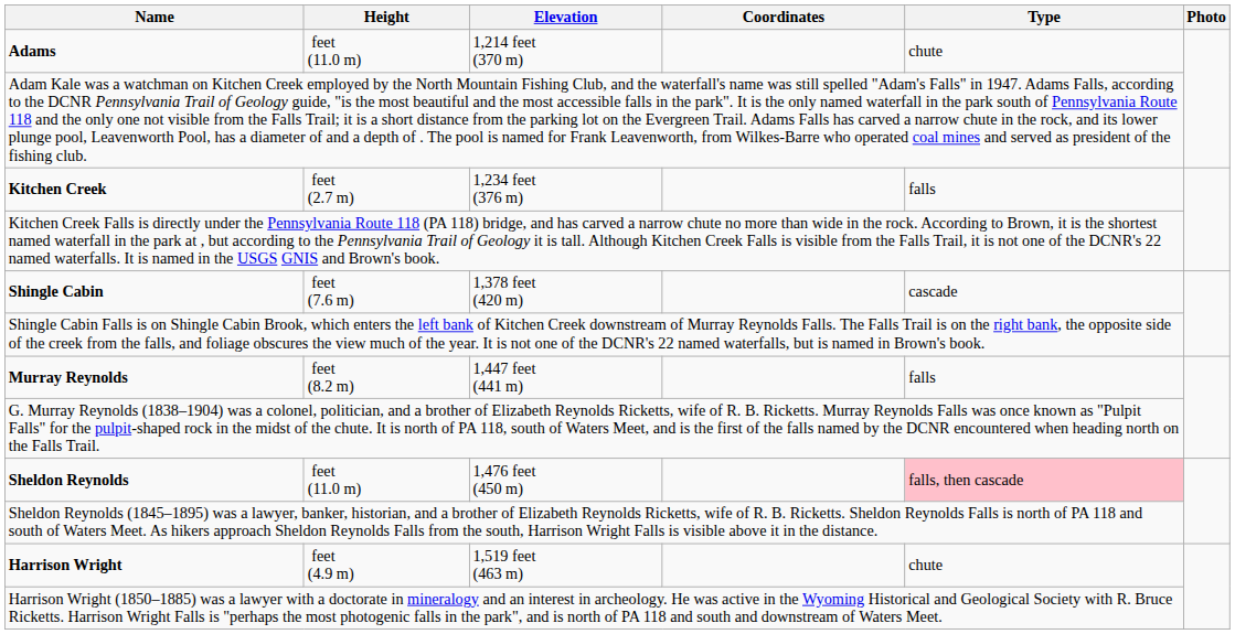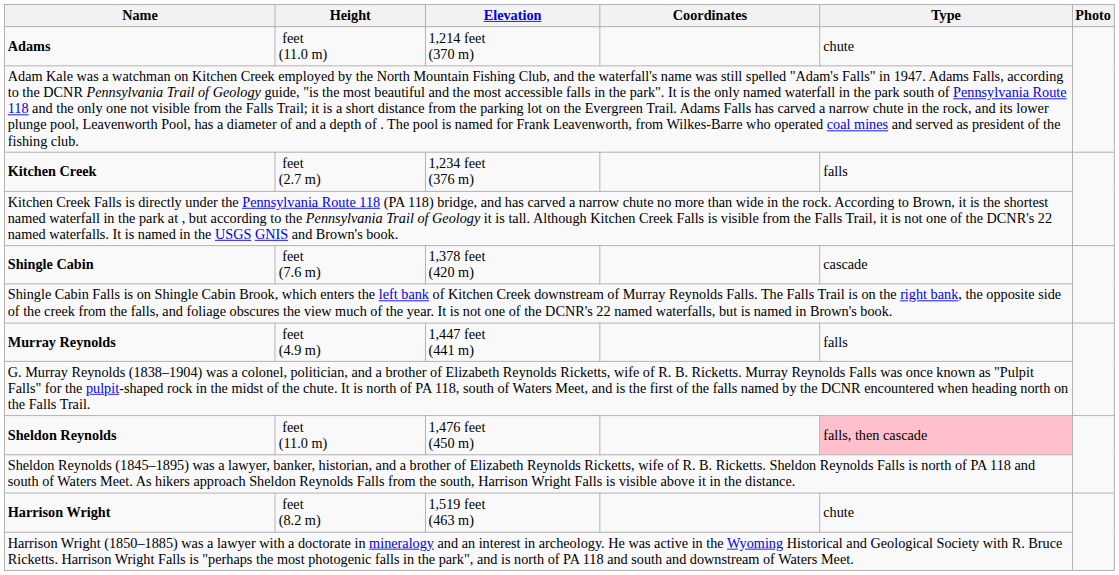Murray Reynolds | Height: feet (8.2 m) -> feet (4.9 m)
Harrison Wright | Height: feet (4.9 m) -> feet (8.2 m)
